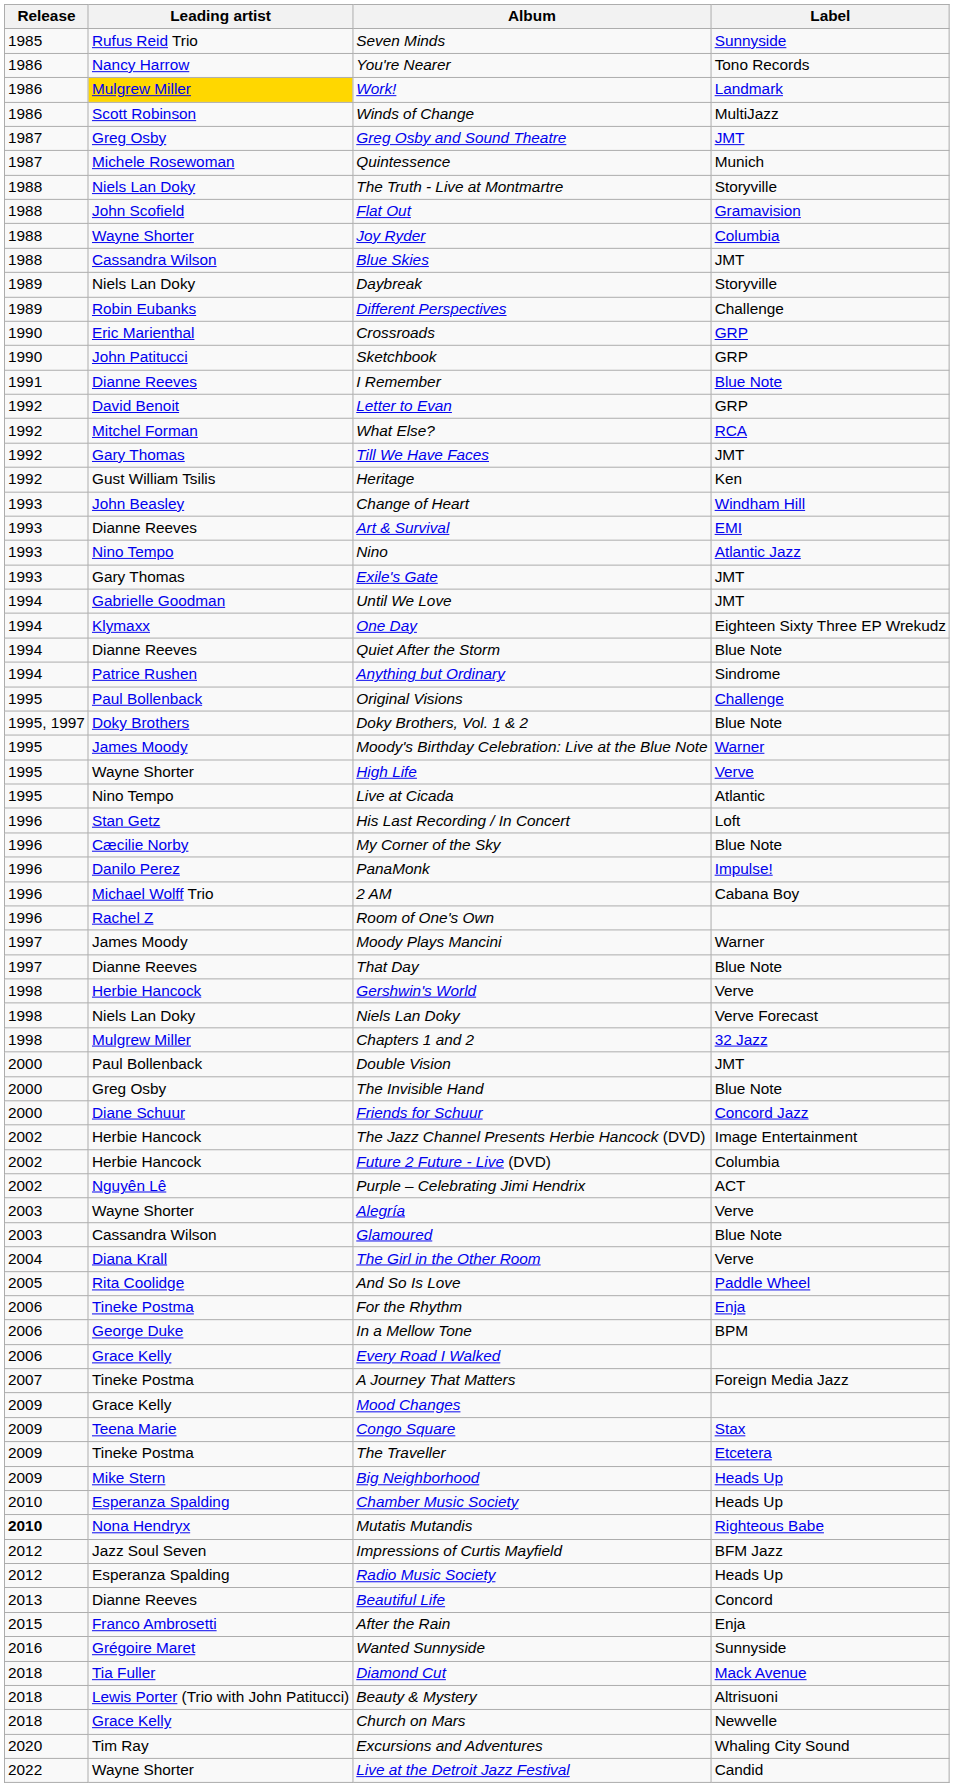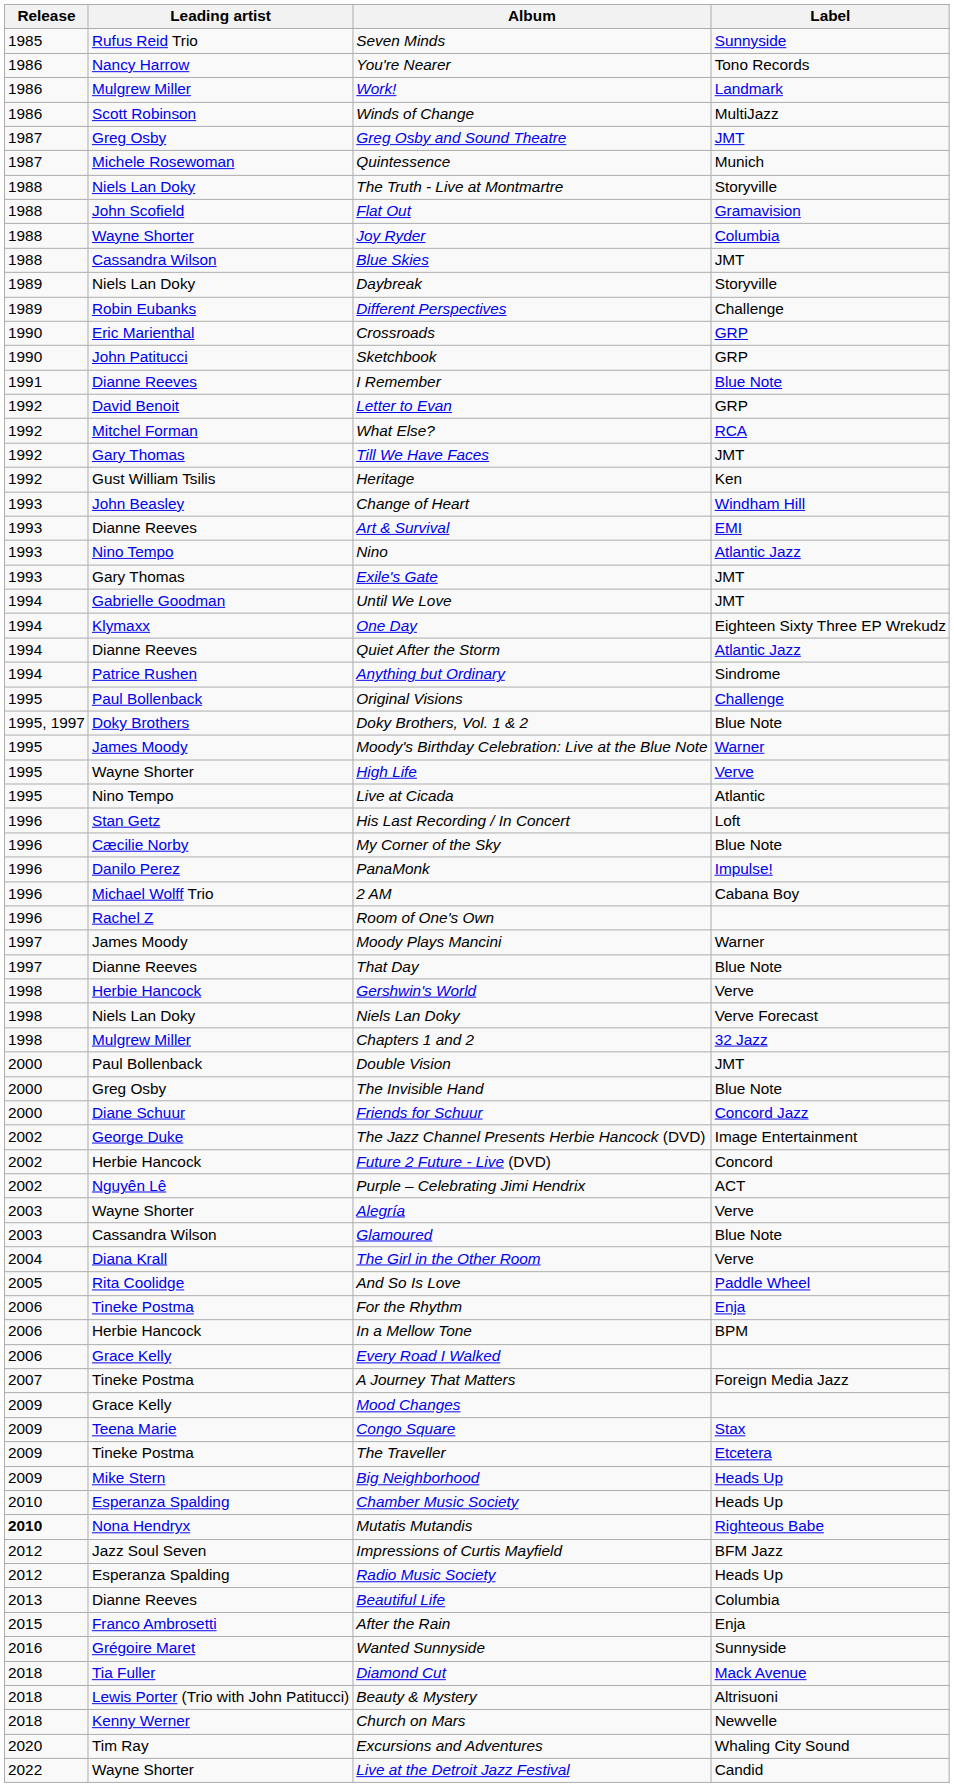Work! | Leading artist: gold background -> no background
Quiet After the Storm | Label: Blue Note -> Atlantic Jazz
The Jazz Channel Presents Herbie Hancock (DVD) | Leading artist: Herbie Hancock -> George Duke
Future 2 Future - Live (DVD) | Label: Columbia -> Concord
In a Mellow Tone | Leading artist: George Duke -> Herbie Hancock
Beautiful Life | Label: Concord -> Columbia
Church on Mars | Leading artist: Grace Kelly -> Kenny Werner
